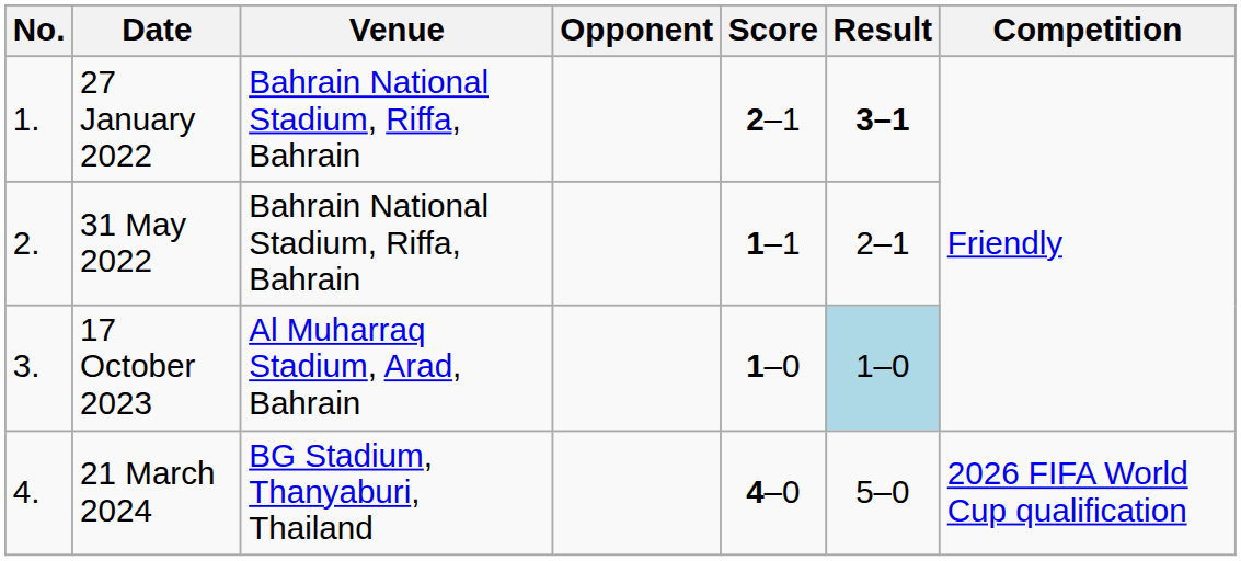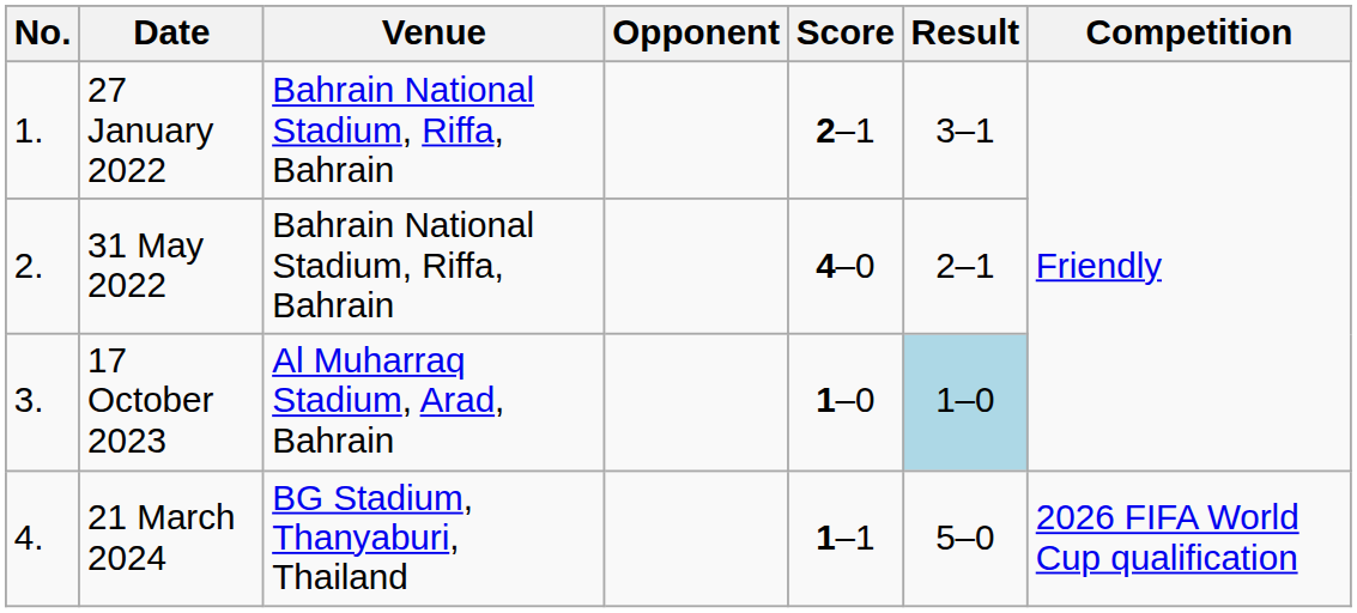27 January 2022 | Result: bold -> normal
31 May 2022 | Score: 1–1 -> 4–0
21 March 2024 | Score: 4–0 -> 1–1
